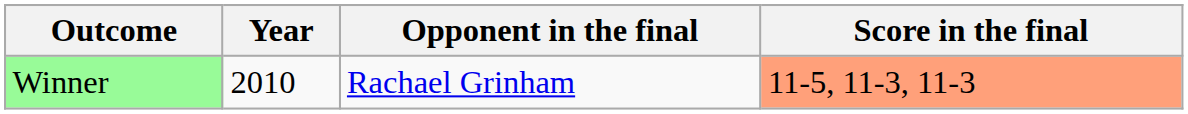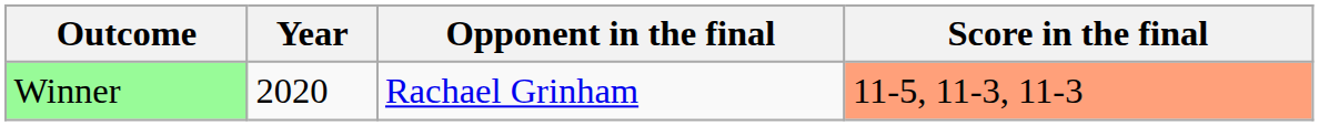Winner | Year: 2010 -> 2020
